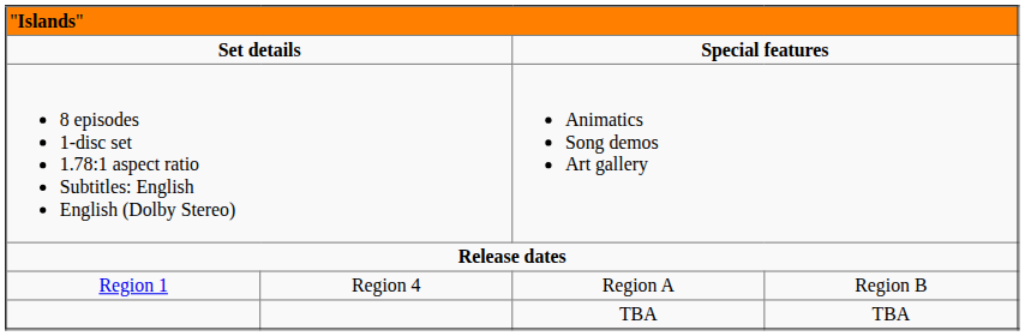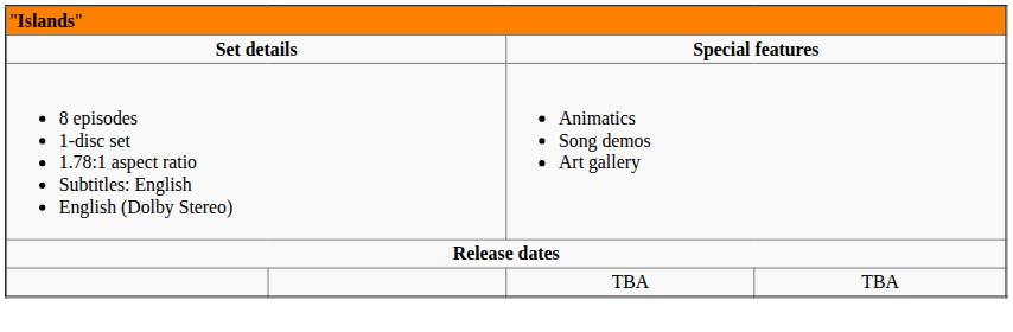- row: Region 1 | Region 4 | Region A | Region B
